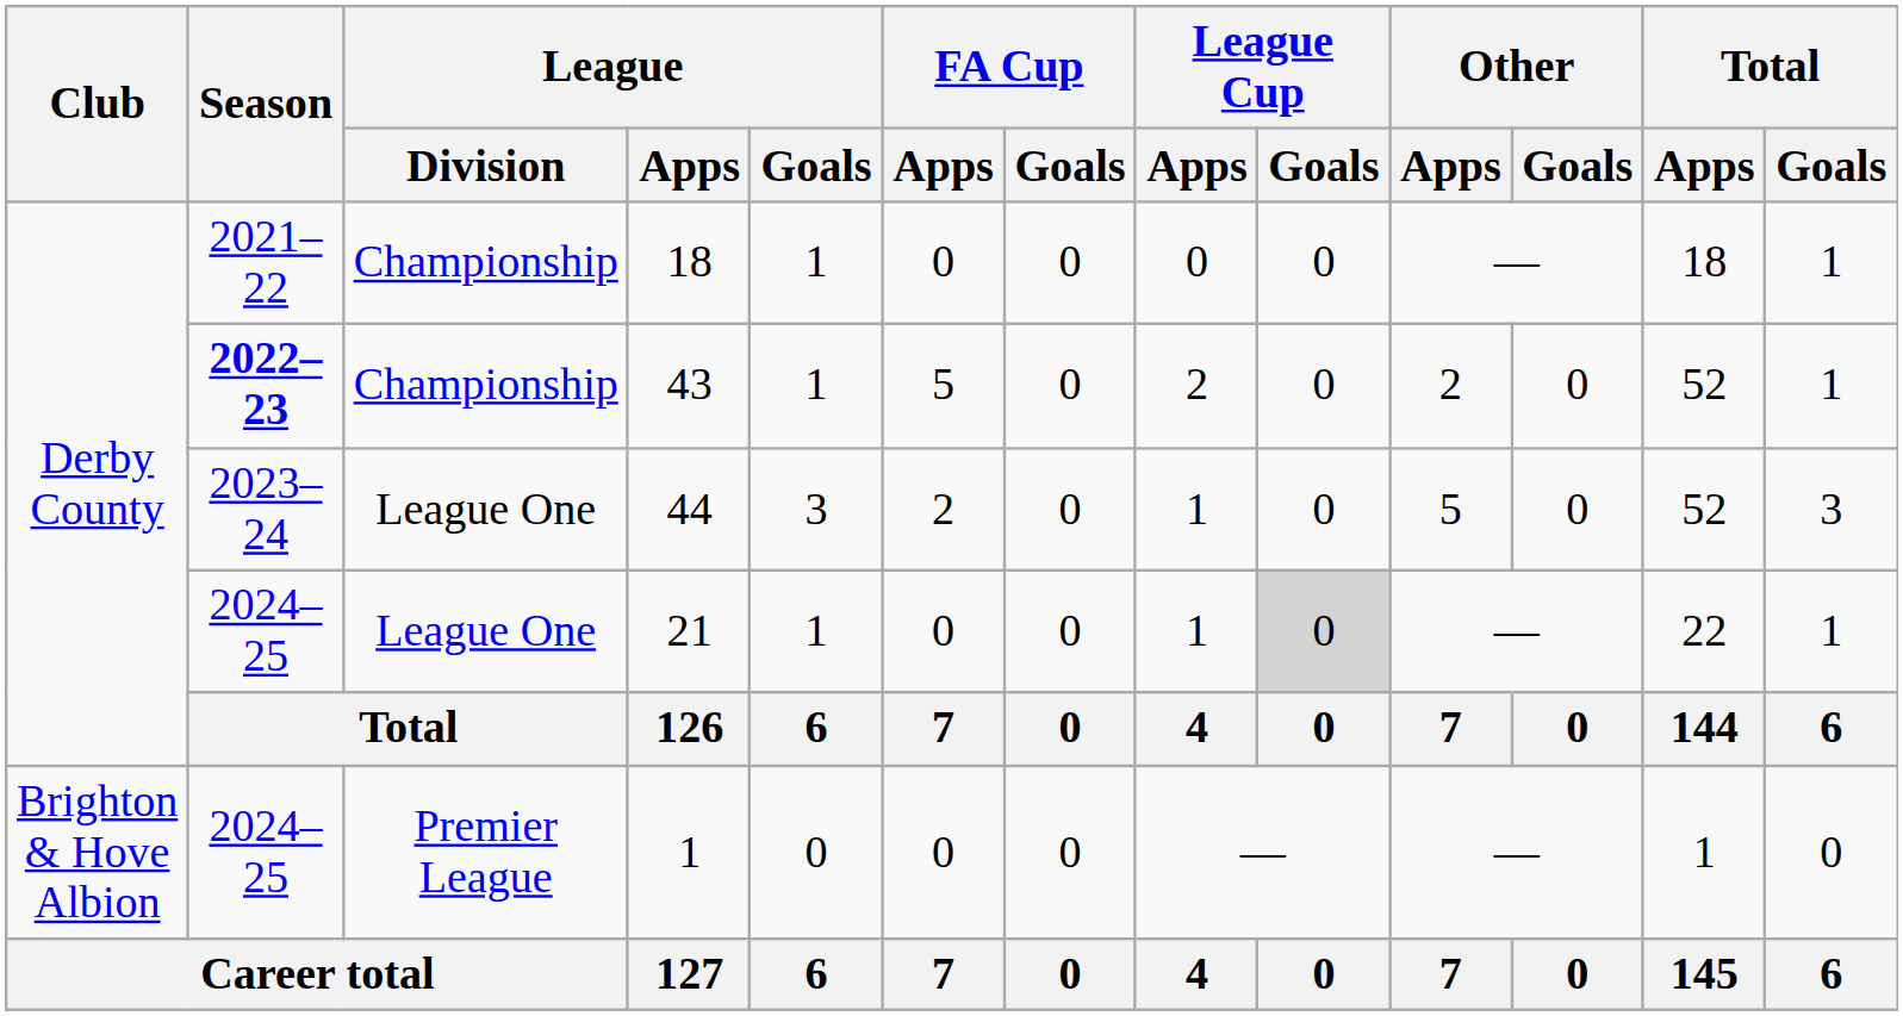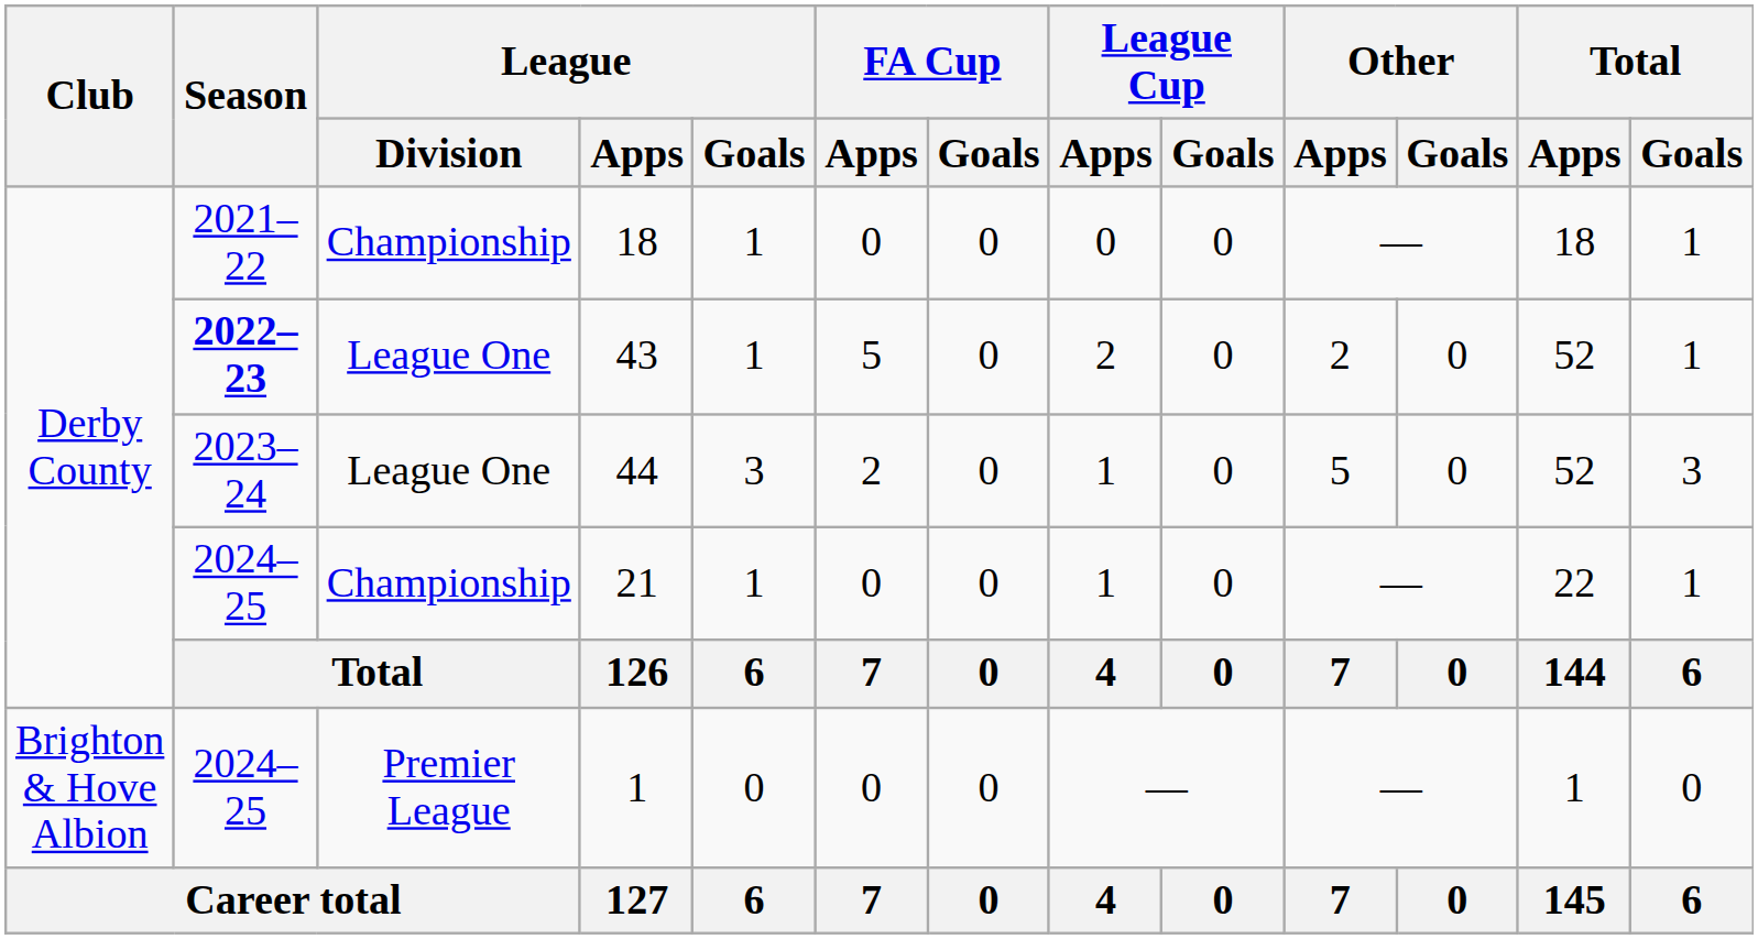43 | League / Division: Championship -> League One
21 | League / Division: League One -> Championship
21 | League Cup / Goals: lightgrey background -> no background
